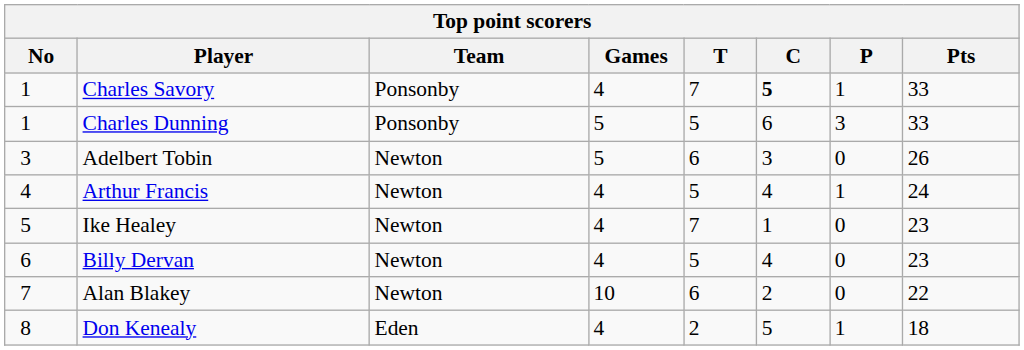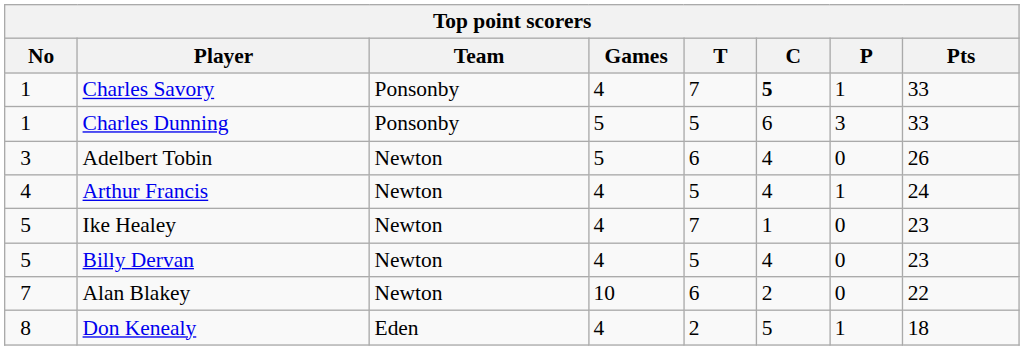Adelbert Tobin | C: 3 -> 4
Billy Dervan | No: 6 -> 5
